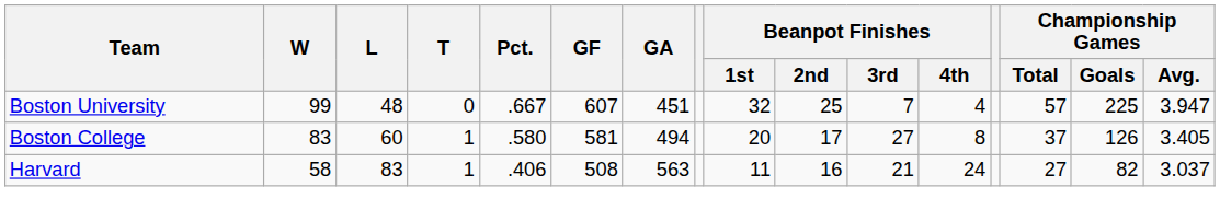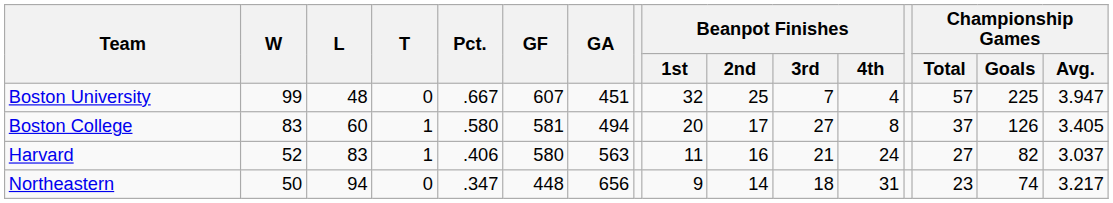Harvard | W: 58 -> 52
Harvard | GF: 508 -> 580
+ row: Northeastern | 50 | 94 | 0 | .347 | 448 | 656 | 9 | 14 | 18 | 31 | 23 | 74 | 3.217
